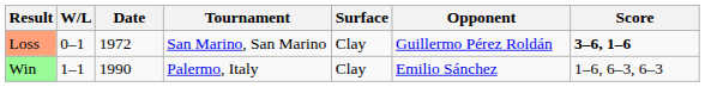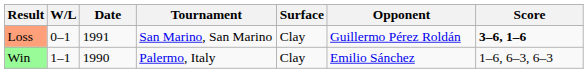Loss | Date: 1972 -> 1991
